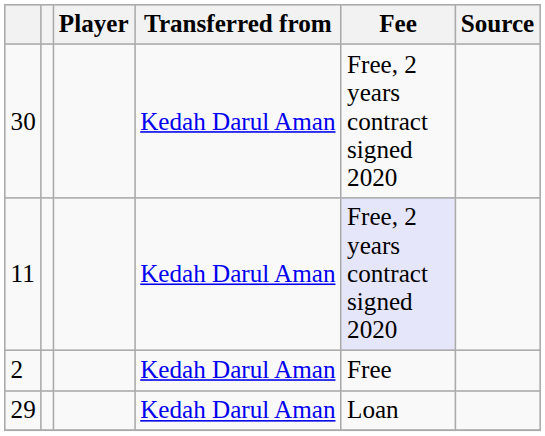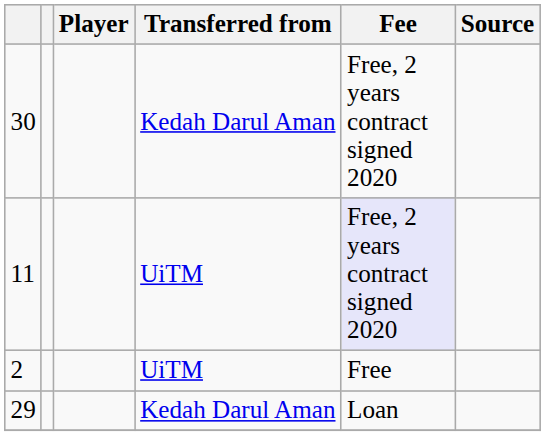11 | Transferred from: Kedah Darul Aman -> UiTM
2 | Transferred from: Kedah Darul Aman -> UiTM
